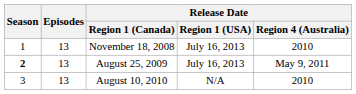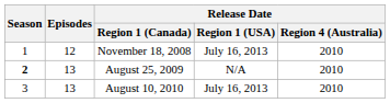November 18, 2008 | Episodes: 13 -> 12
August 25, 2009 | Release Date / Region 1 (USA): July 16, 2013 -> N/A
August 25, 2009 | Release Date / Region 4 (Australia): May 9, 2011 -> 2010
August 10, 2010 | Release Date / Region 1 (USA): N/A -> July 16, 2013
